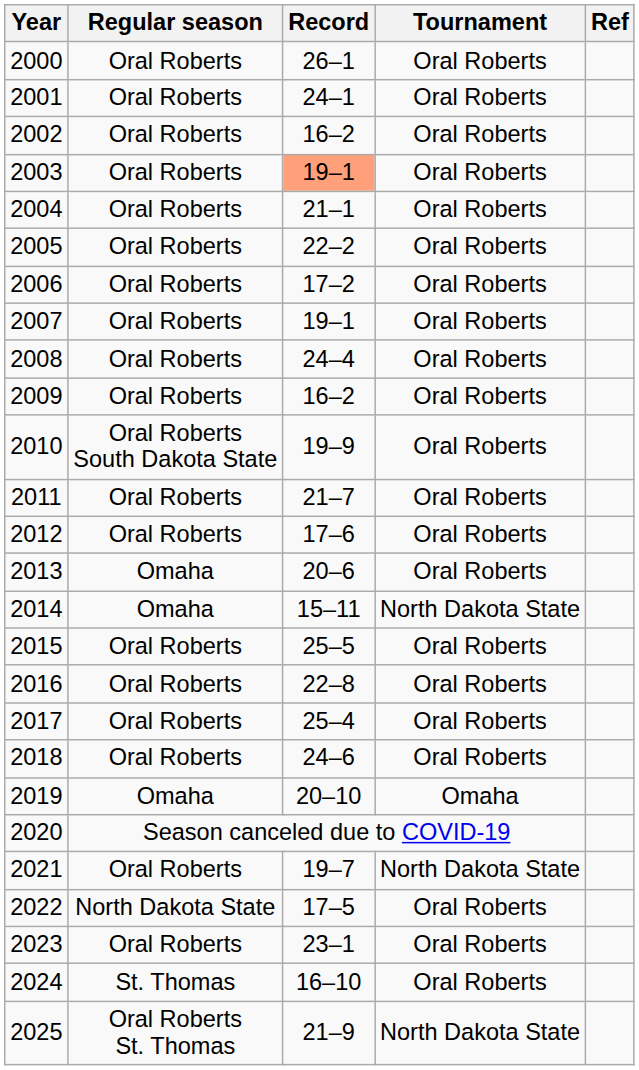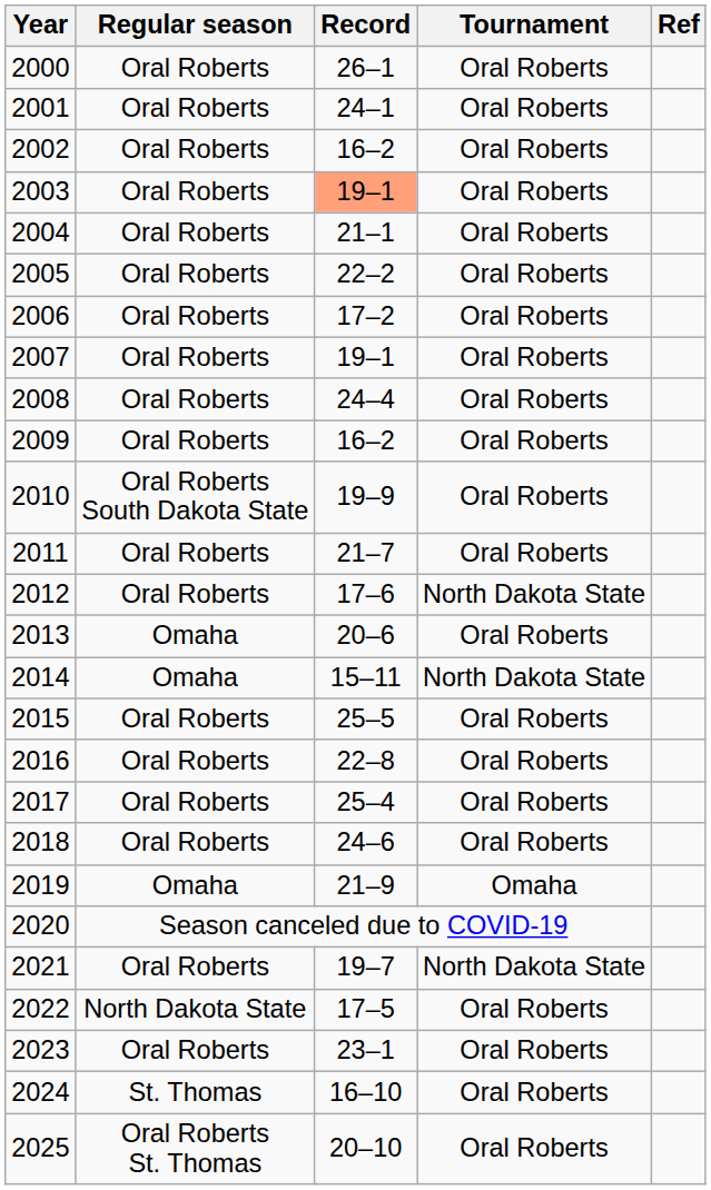2012 | Tournament: Oral Roberts -> North Dakota State
2019 | Record: 20–10 -> 21–9
2025 | Record: 21–9 -> 20–10
2025 | Tournament: North Dakota State -> Oral Roberts
